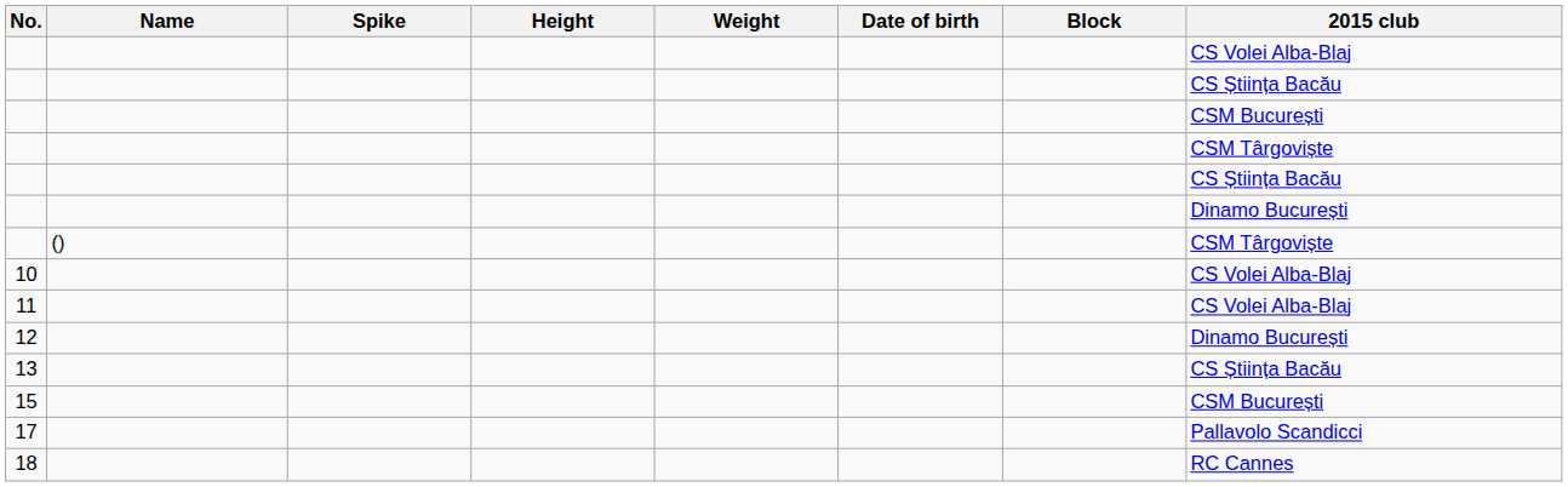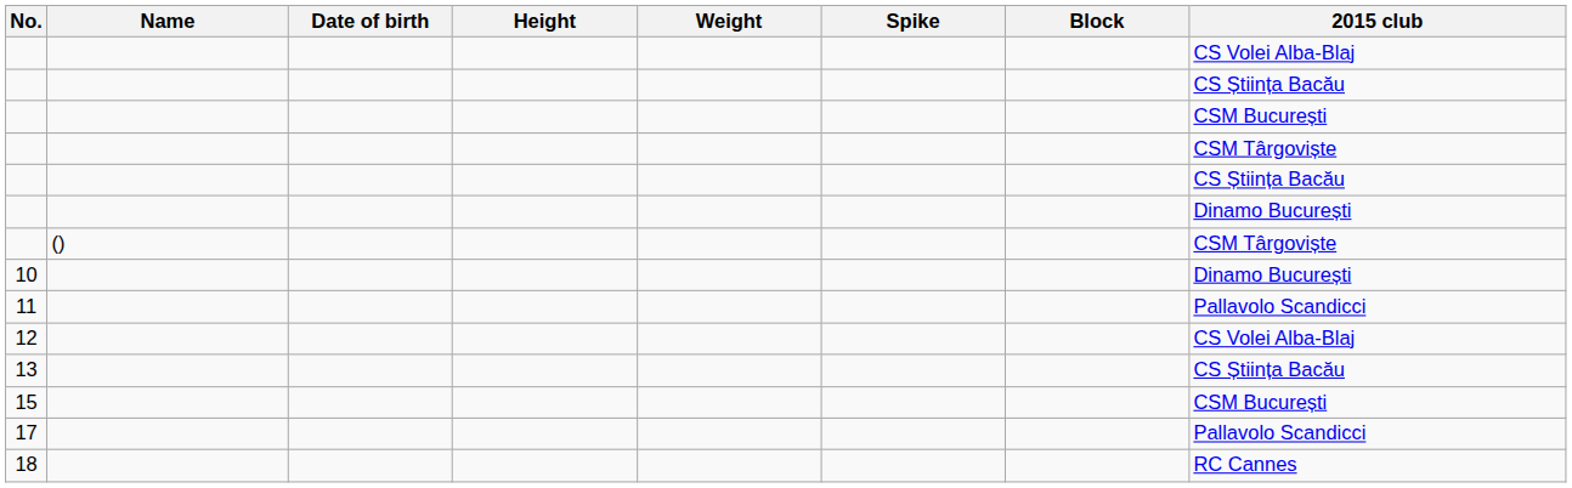columns swapped: Date of birth <-> Spike
10 | 2015 club: CS Volei Alba-Blaj -> Dinamo București
11 | 2015 club: CS Volei Alba-Blaj -> Pallavolo Scandicci
12 | 2015 club: Dinamo București -> CS Volei Alba-Blaj
